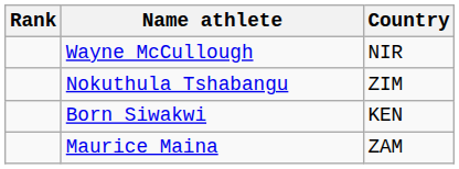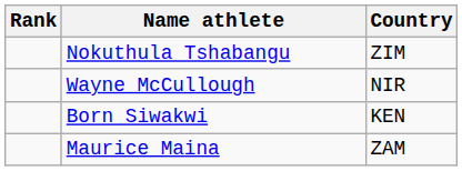rows swapped: Wayne McCullough <-> Nokuthula Tshabangu
